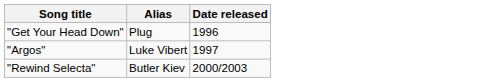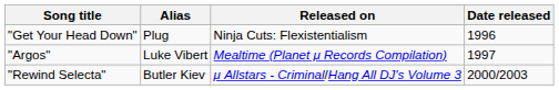+ column: Released on | Ninja Cuts: Flexistentialism | Mealtime (Planet μ Records Compilation) | μ Allstars - Criminal/Hang All DJ's Volume 3
